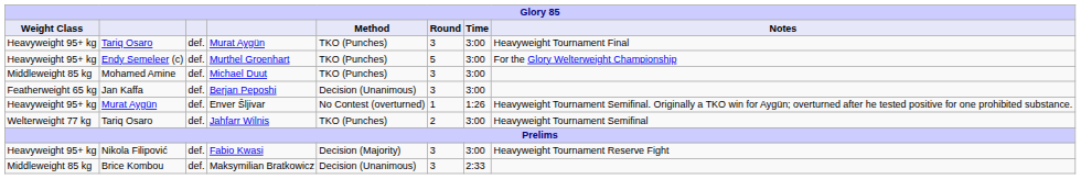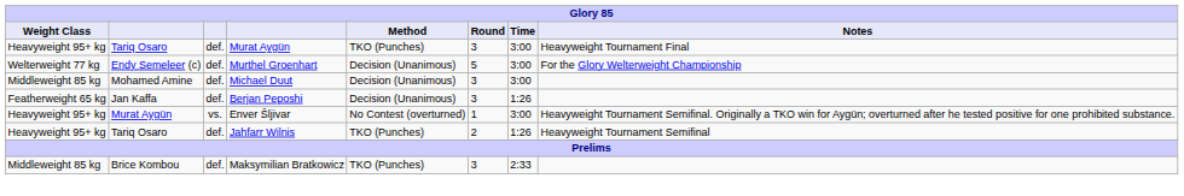Murthel Groenhart | Weight Class: Heavyweight 95+ kg -> Welterweight 77 kg
Murthel Groenhart | Method: TKO (Punches) -> Decision (Unanimous)
Michael Duut | Method: TKO (Punches) -> Decision (Unanimous)
Berjan Peposhi | Time: 3:00 -> 1:26
Enver Šljivar | column 3: def. -> vs.
Enver Šljivar | Time: 1:26 -> 3:00
Jahfarr Wilnis | Weight Class: Welterweight 77 kg -> Heavyweight 95+ kg
Jahfarr Wilnis | Time: 3:00 -> 1:26
- row: Heavyweight 95+ kg | Nikola Filipović | def. | Fabio Kwasi | Decision (Majority) | 3 | 3:00 | Heavyweight Tournament Reserve Fight
Maksymilian Bratkowicz | Method: Decision (Unanimous) -> TKO (Punches)
